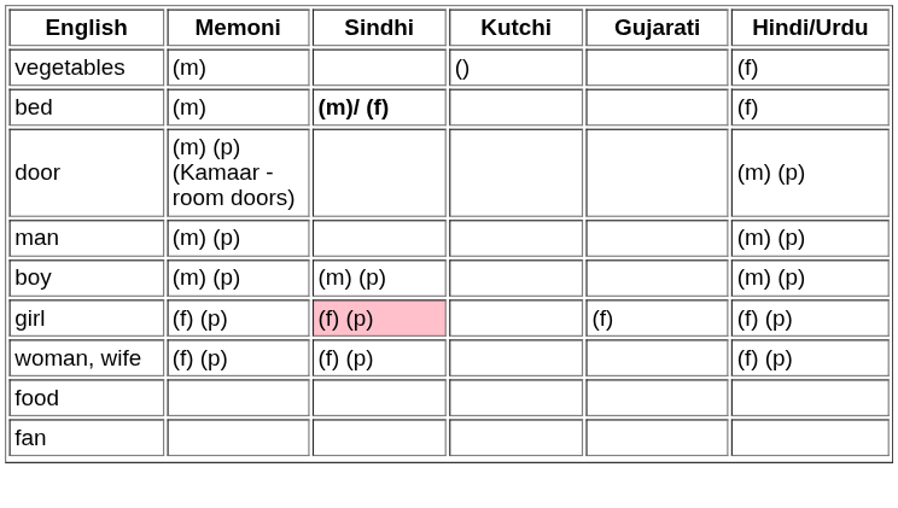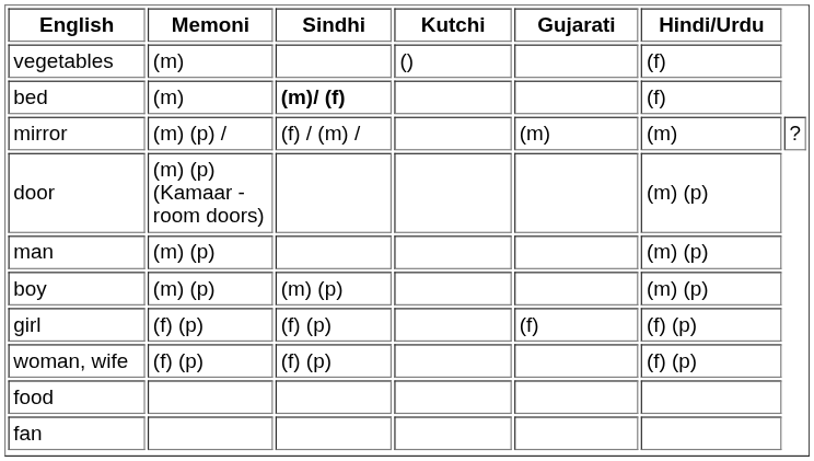+ row: mirror | (m) (p) / | (f) / (m) / | (m) | (m) | ?
girl | Sindhi: pink background -> no background
